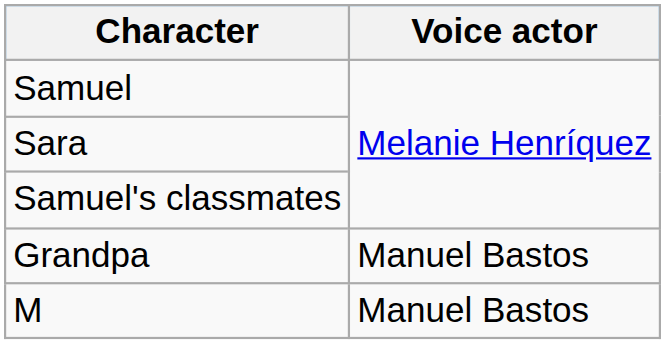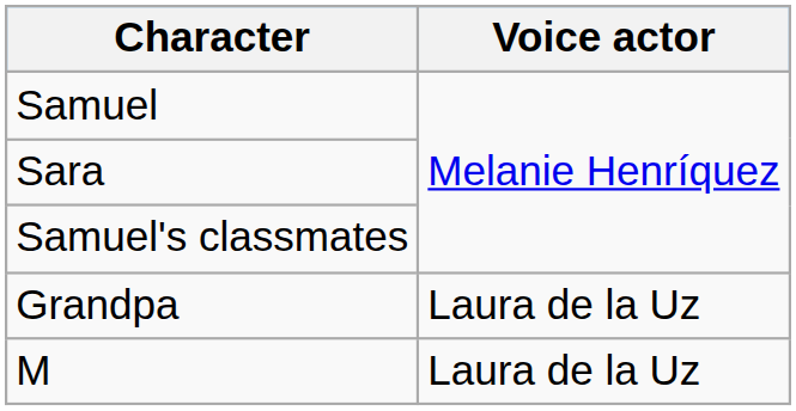Grandpa | Voice actor: Manuel Bastos -> Laura de la Uz
M | Voice actor: Manuel Bastos -> Laura de la Uz
